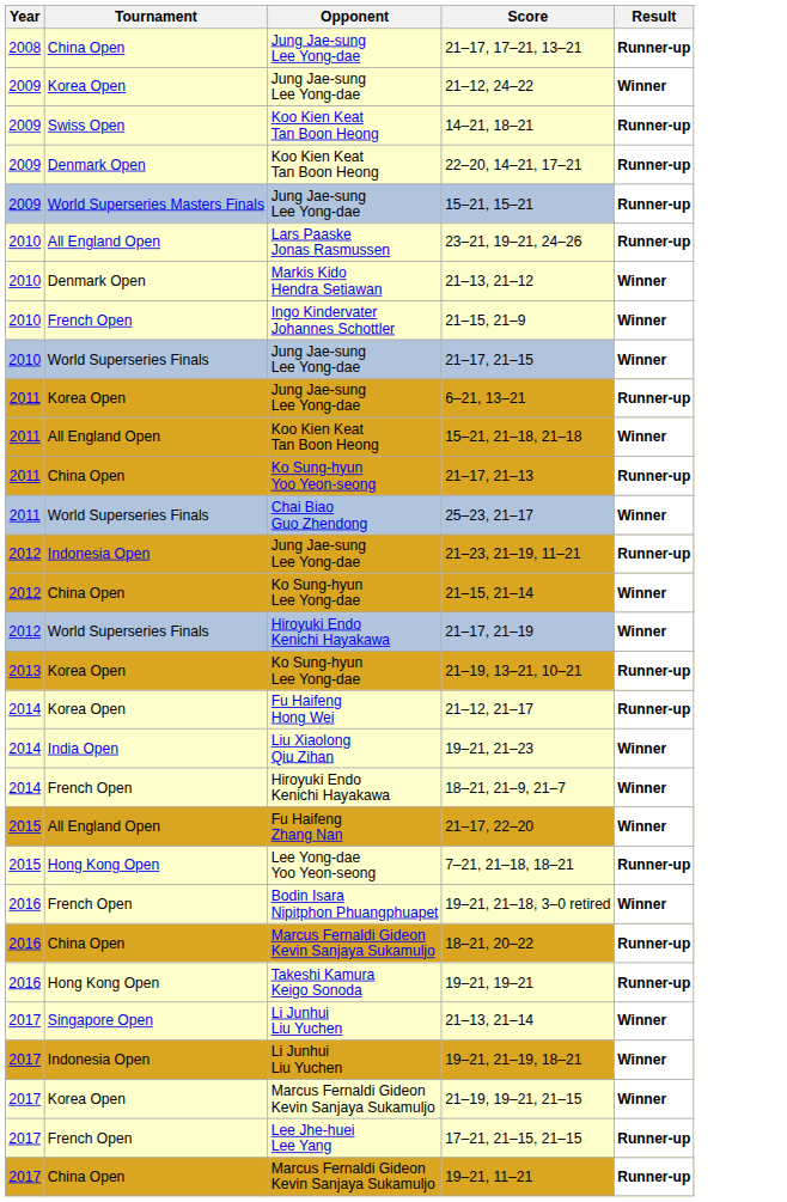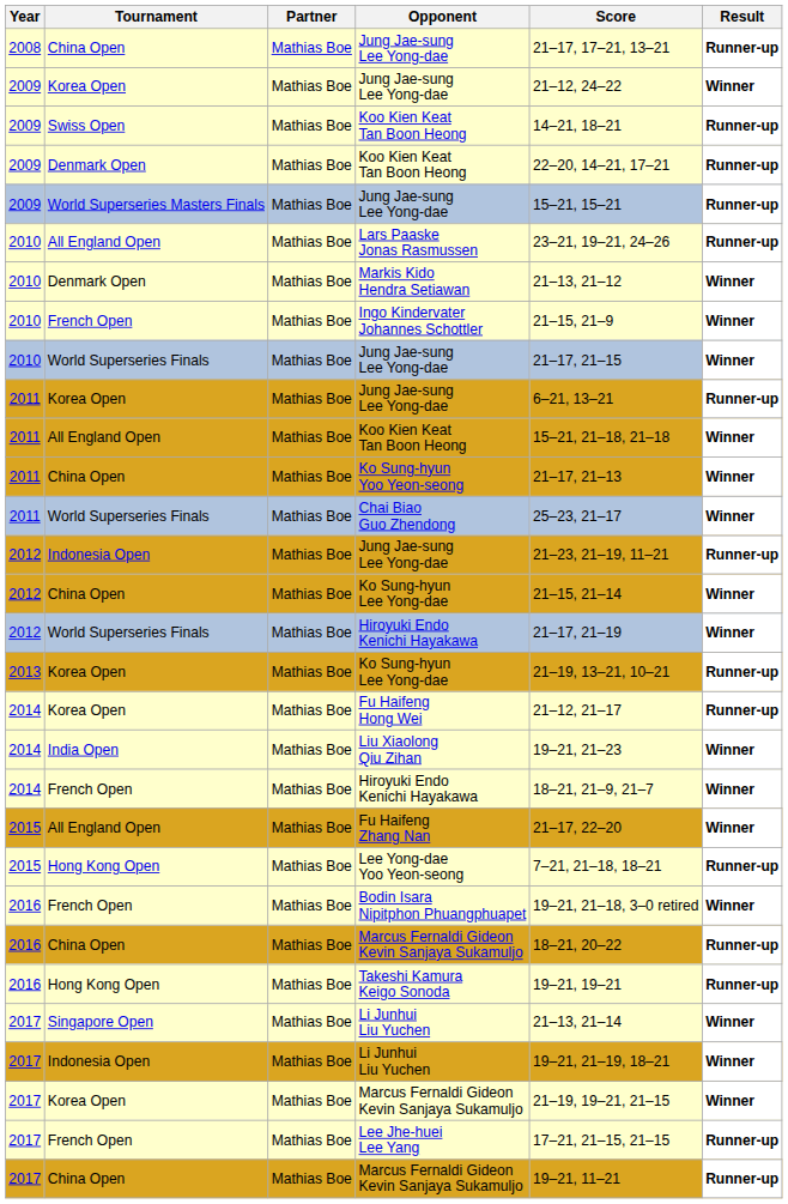+ column: Partner | Mathias Boe | Mathias Boe | Mathias Boe | Mathias Boe | Mathias Boe | Mathias Boe | Mathias Boe | Mathias Boe | Mathias Boe | Mathias Boe | Mathias Boe | Mathias Boe | Mathias Boe | Mathias Boe | Mathias Boe | Mathias Boe | Mathias Boe | Mathias Boe | Mathias Boe | Mathias Boe | Mathias Boe | Mathias Boe | Mathias Boe | Mathias Boe | Mathias Boe | Mathias Boe | Mathias Boe | Mathias Boe | Mathias Boe | Mathias Boe
Ko Sung-hyun Yoo Yeon-seong | Result: Runner-up -> Winner
